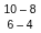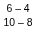rows swapped: 6 – 4 <-> 10 – 8
